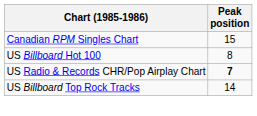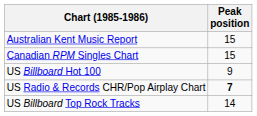+ row: Australian Kent Music Report | 15
US Billboard Hot 100 | Peak position: 8 -> 9
